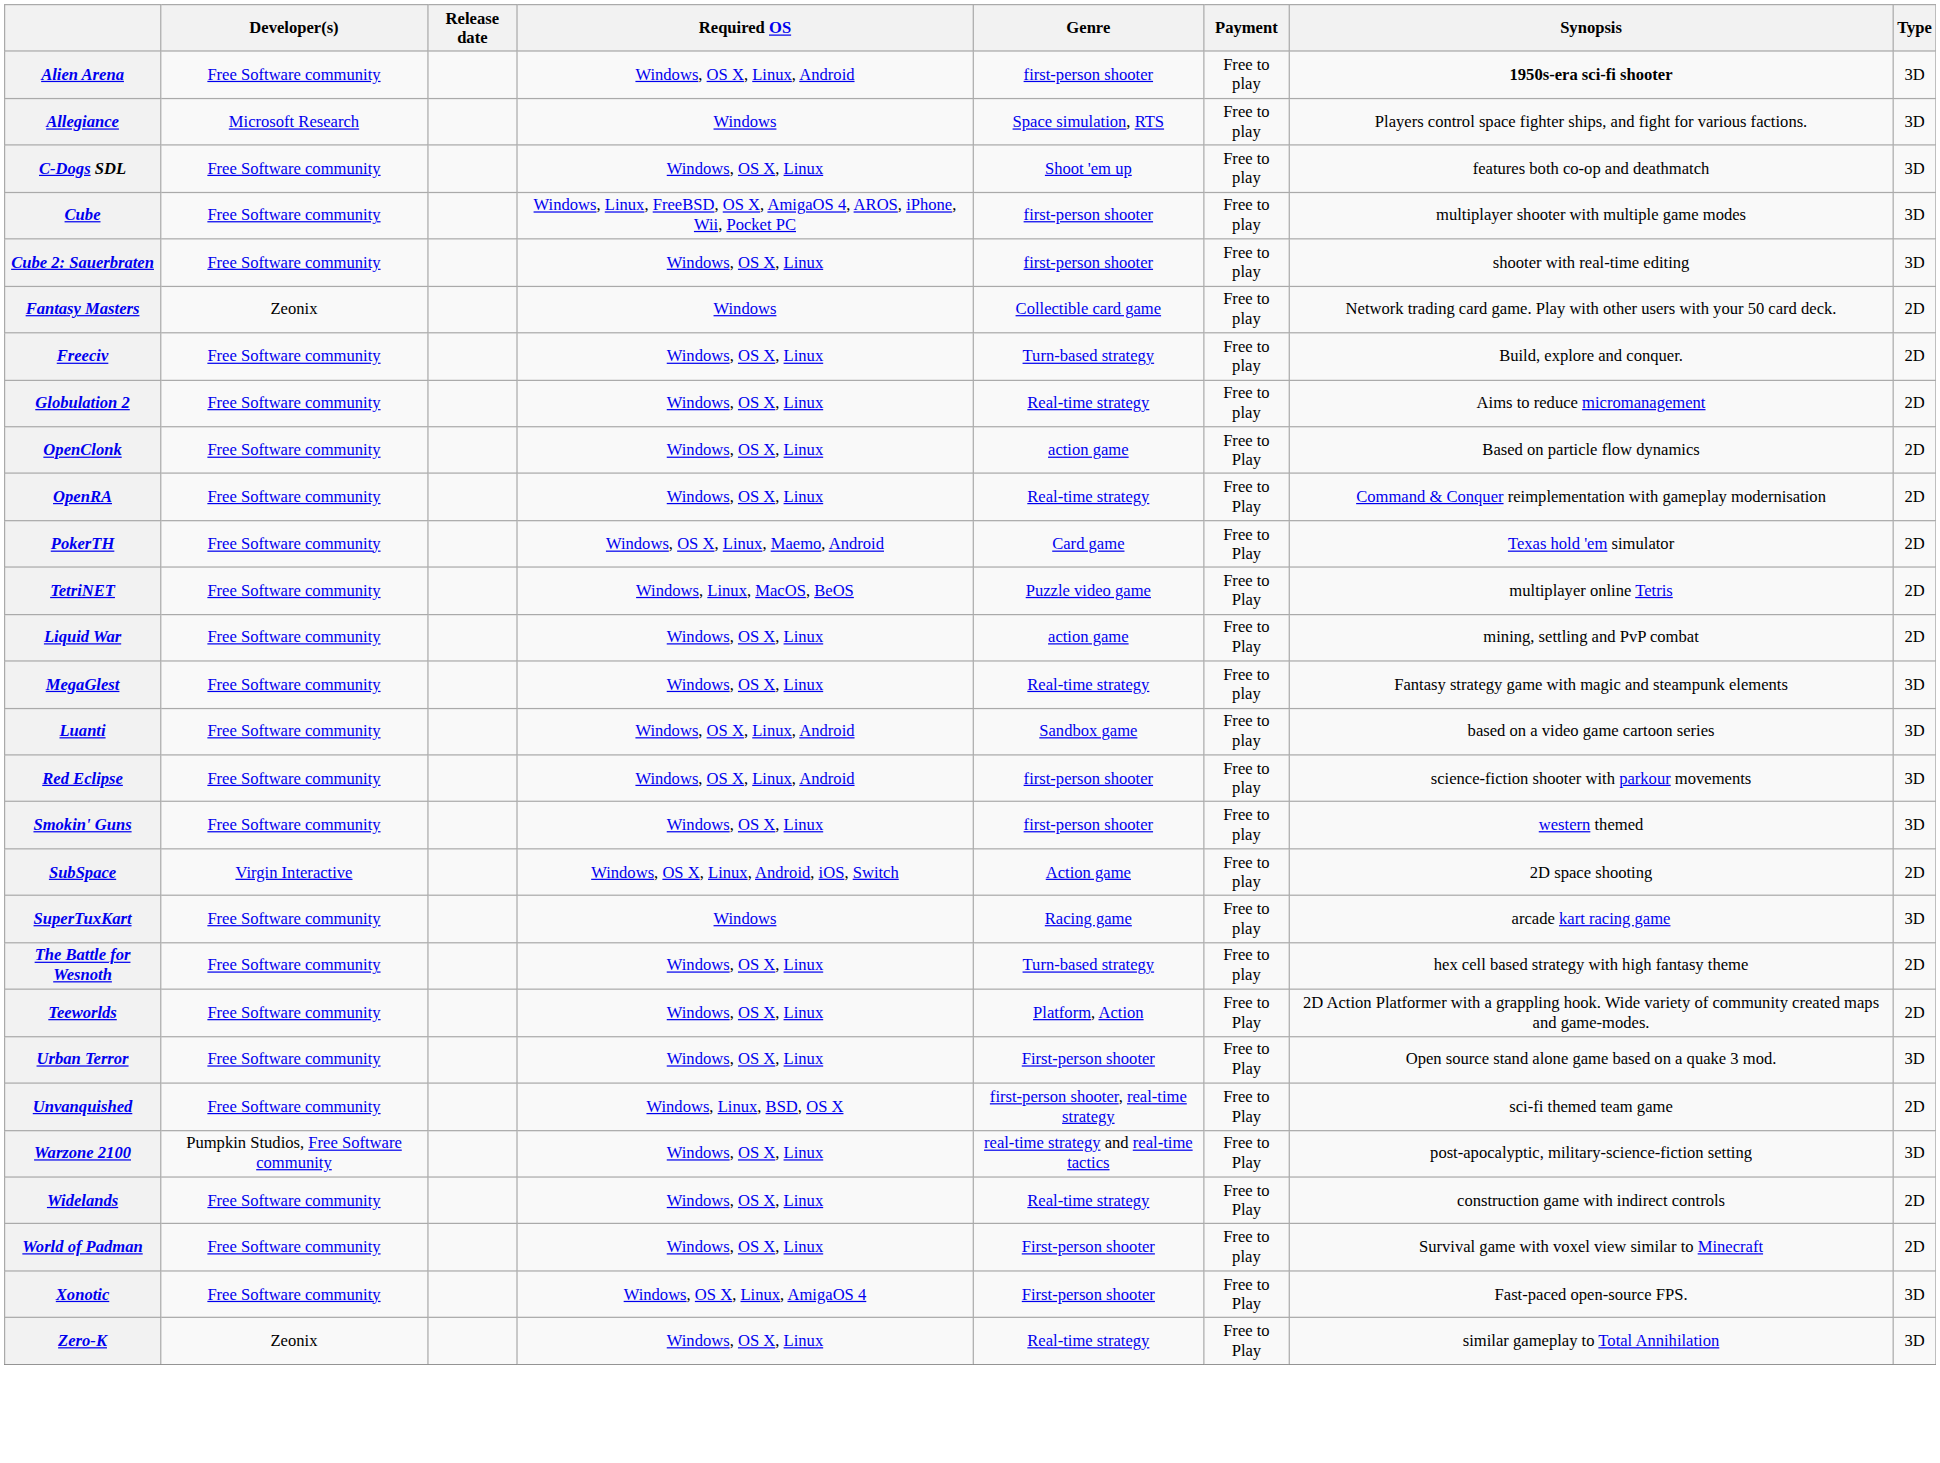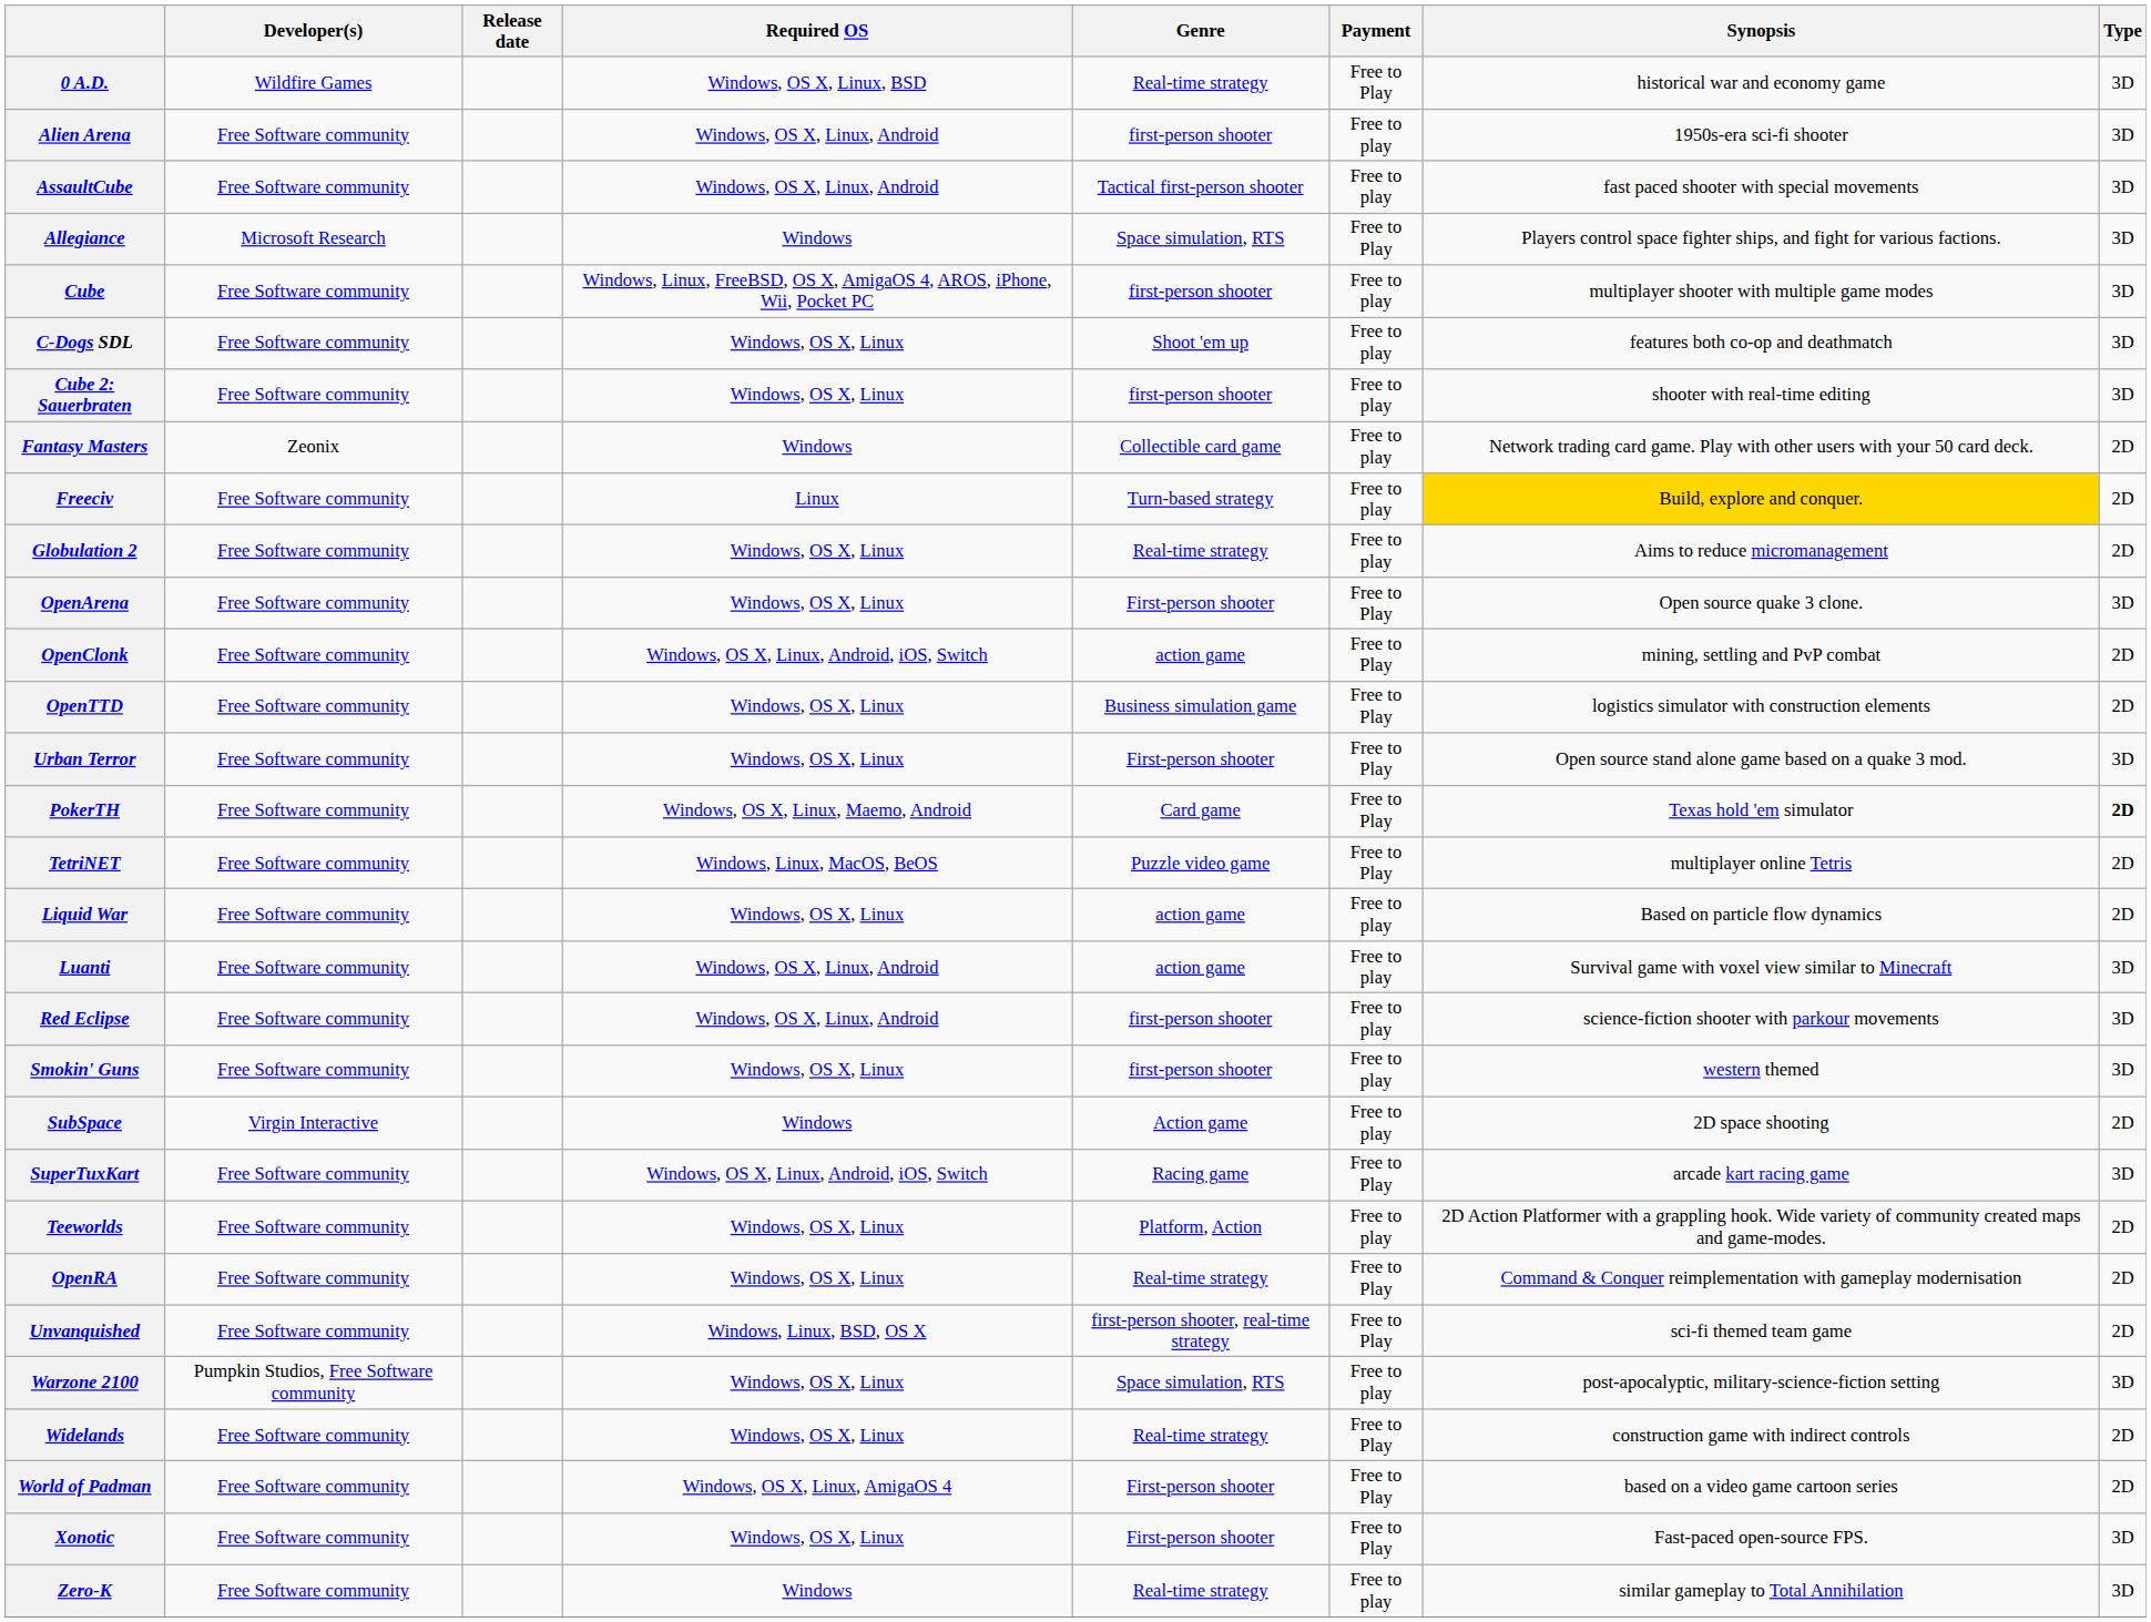+ row: 0 A.D. | Wildfire Games | Windows, OS X, Linux, BSD | Real-time strategy | Free to Play | historical war and economy game | 3D
Alien Arena | Synopsis: bold -> normal
+ row: AssaultCube | Free Software community | Windows, OS X, Linux, Android | Tactical first-person shooter | Free to play | fast paced shooter with special movements | 3D
Allegiance | Payment: Free to play -> Free to Play
rows swapped: C-Dogs SDL <-> Cube
Freeciv | Required OS: Windows, OS X, Linux -> Linux
Freeciv | Synopsis: no background -> gold background
+ row: OpenArena | Free Software community | Windows, OS X, Linux | First-person shooter | Free to Play | Open source quake 3 clone. | 3D
OpenClonk | Required OS: Windows, OS X, Linux -> Windows, OS X, Linux, Android, iOS, Switch
OpenClonk | Synopsis: Based on particle flow dynamics -> mining, settling and PvP combat
+ row: OpenTTD | Free Software community | Windows, OS X, Linux | Business simulation game | Free to Play | logistics simulator with construction elements | 2D
rows swapped: OpenRA <-> Urban Terror
PokerTH | Type: normal -> bold
Liquid War | Payment: Free to Play -> Free to play
Liquid War | Synopsis: mining, settling and PvP combat -> Based on particle flow dynamics
- row: MegaGlest | Free Software community | Windows, OS X, Linux | Real-time strategy | Free to play | Fantasy strategy game with magic and steampunk elements | 3D
Luanti | Genre: Sandbox game -> action game
Luanti | Synopsis: based on a video game cartoon series -> Survival game with voxel view similar to Minecraft
SubSpace | Required OS: Windows, OS X, Linux, Android, iOS, Switch -> Windows
SuperTuxKart | Required OS: Windows -> Windows, OS X, Linux, Android, iOS, Switch
SuperTuxKart | Payment: Free to play -> Free to Play
- row: The Battle for Wesnoth | Free Software community | Windows, OS X, Linux | Turn-based strategy | Free to play | hex cell based strategy with high fantasy theme | 2D
Teeworlds | Payment: Free to Play -> Free to play
Warzone 2100 | Genre: real-time strategy and real-time tactics -> Space simulation, RTS
Warzone 2100 | Payment: Free to Play -> Free to play
World of Padman | Required OS: Windows, OS X, Linux -> Windows, OS X, Linux, AmigaOS 4
World of Padman | Payment: Free to play -> Free to Play
World of Padman | Synopsis: Survival game with voxel view similar to Minecraft -> based on a video game cartoon series
Xonotic | Required OS: Windows, OS X, Linux, AmigaOS 4 -> Windows, OS X, Linux
Zero-K | Developer(s): Zeonix -> Free Software community
Zero-K | Required OS: Windows, OS X, Linux -> Windows
Zero-K | Payment: Free to Play -> Free to play
